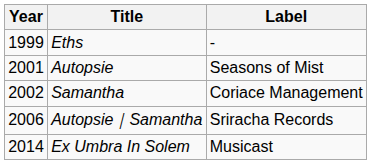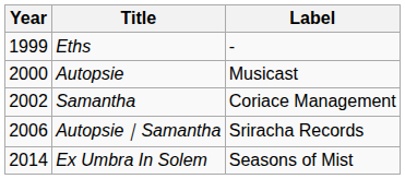Autopsie | Year: 2001 -> 2000
Autopsie | Label: Seasons of Mist -> Musicast
Ex Umbra In Solem | Label: Musicast -> Seasons of Mist
